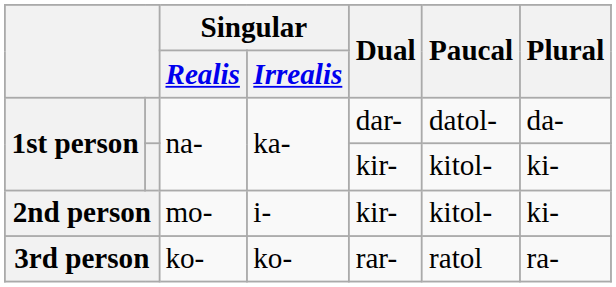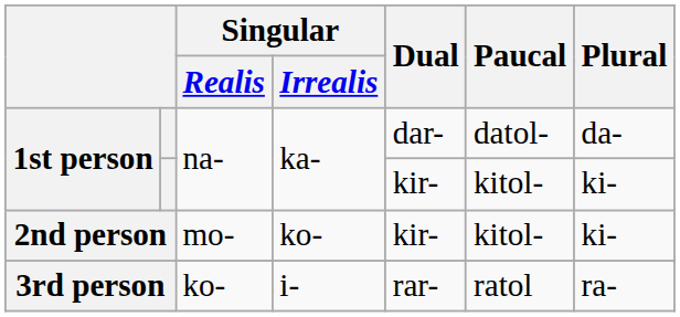2nd person | Singular / Irrealis: i- -> ko-
3rd person | Singular / Irrealis: ko- -> i-
